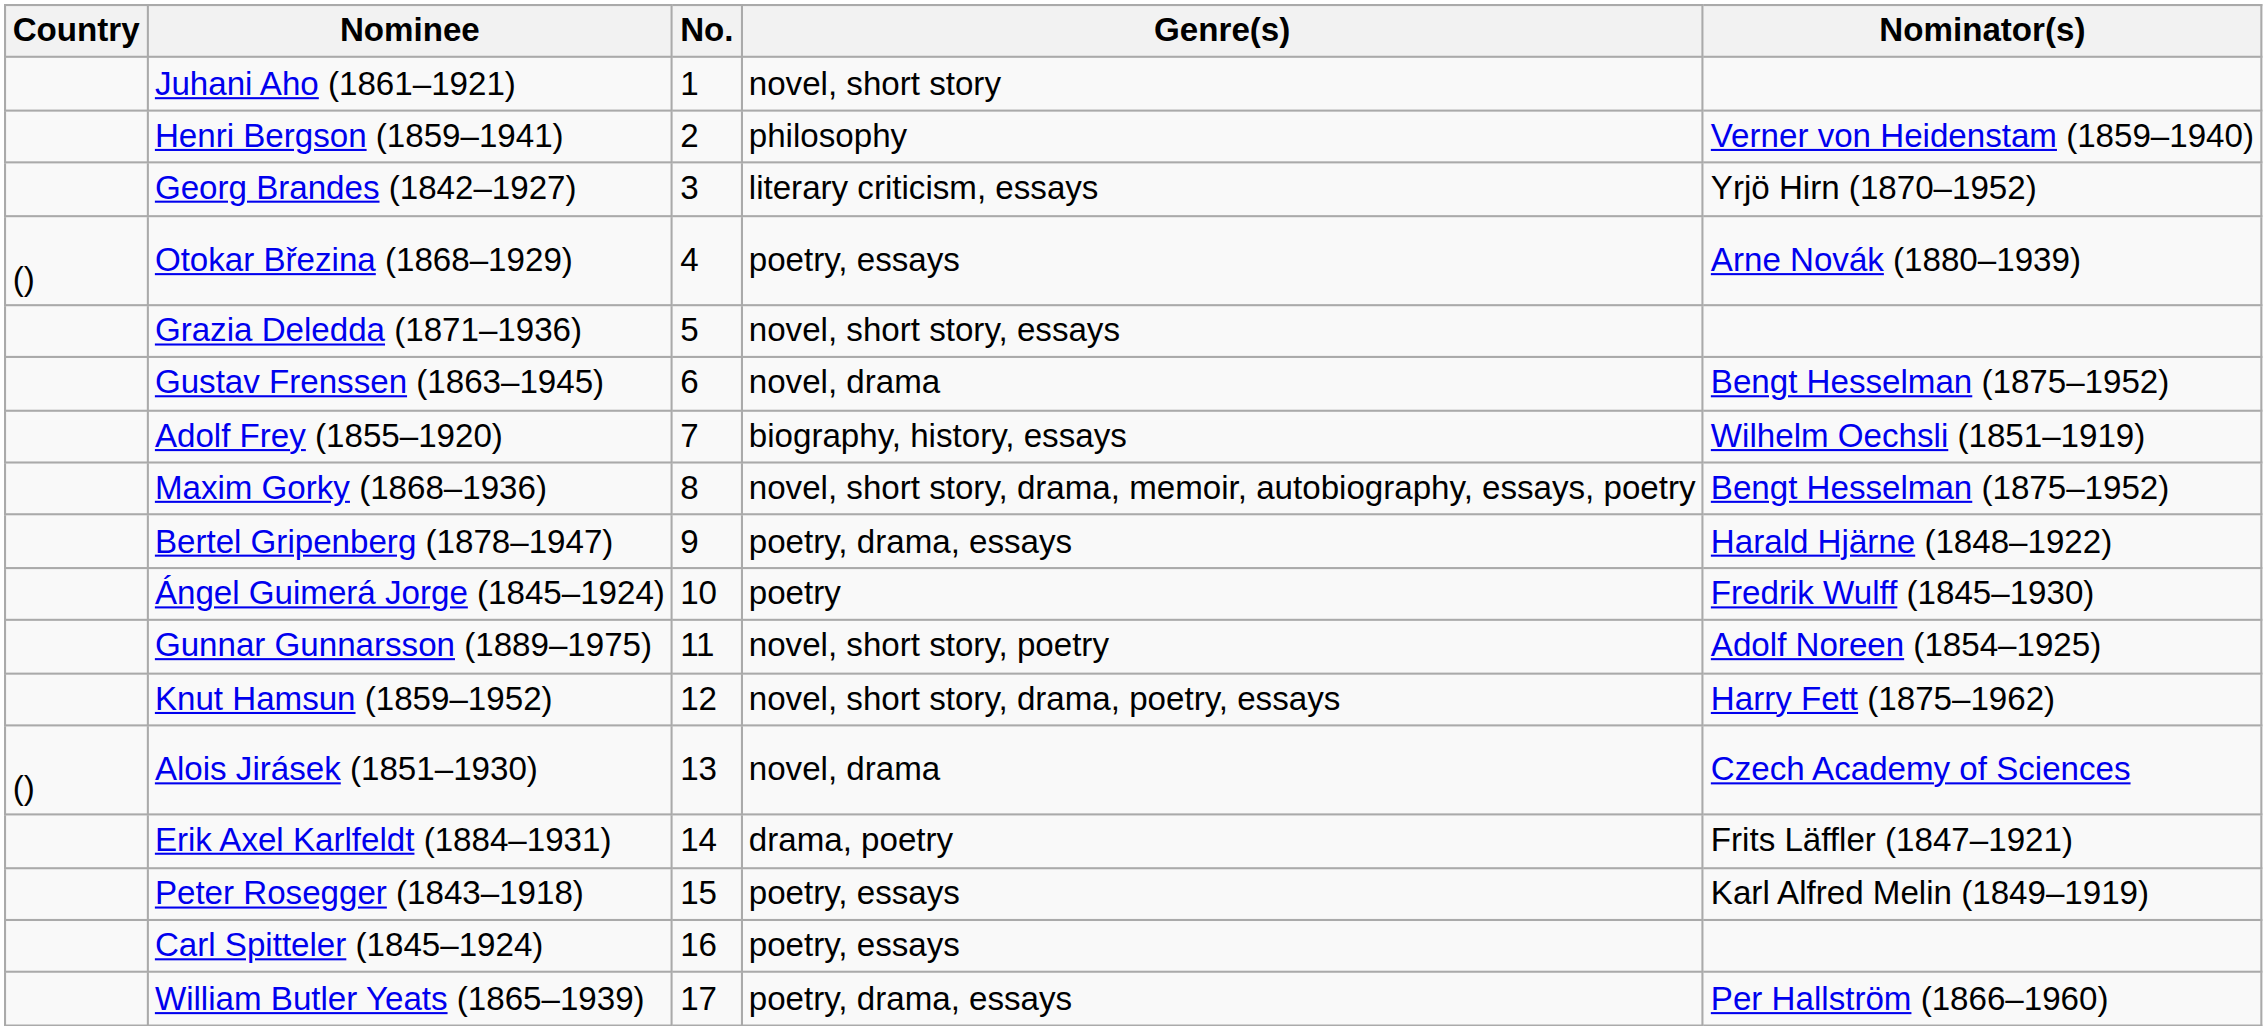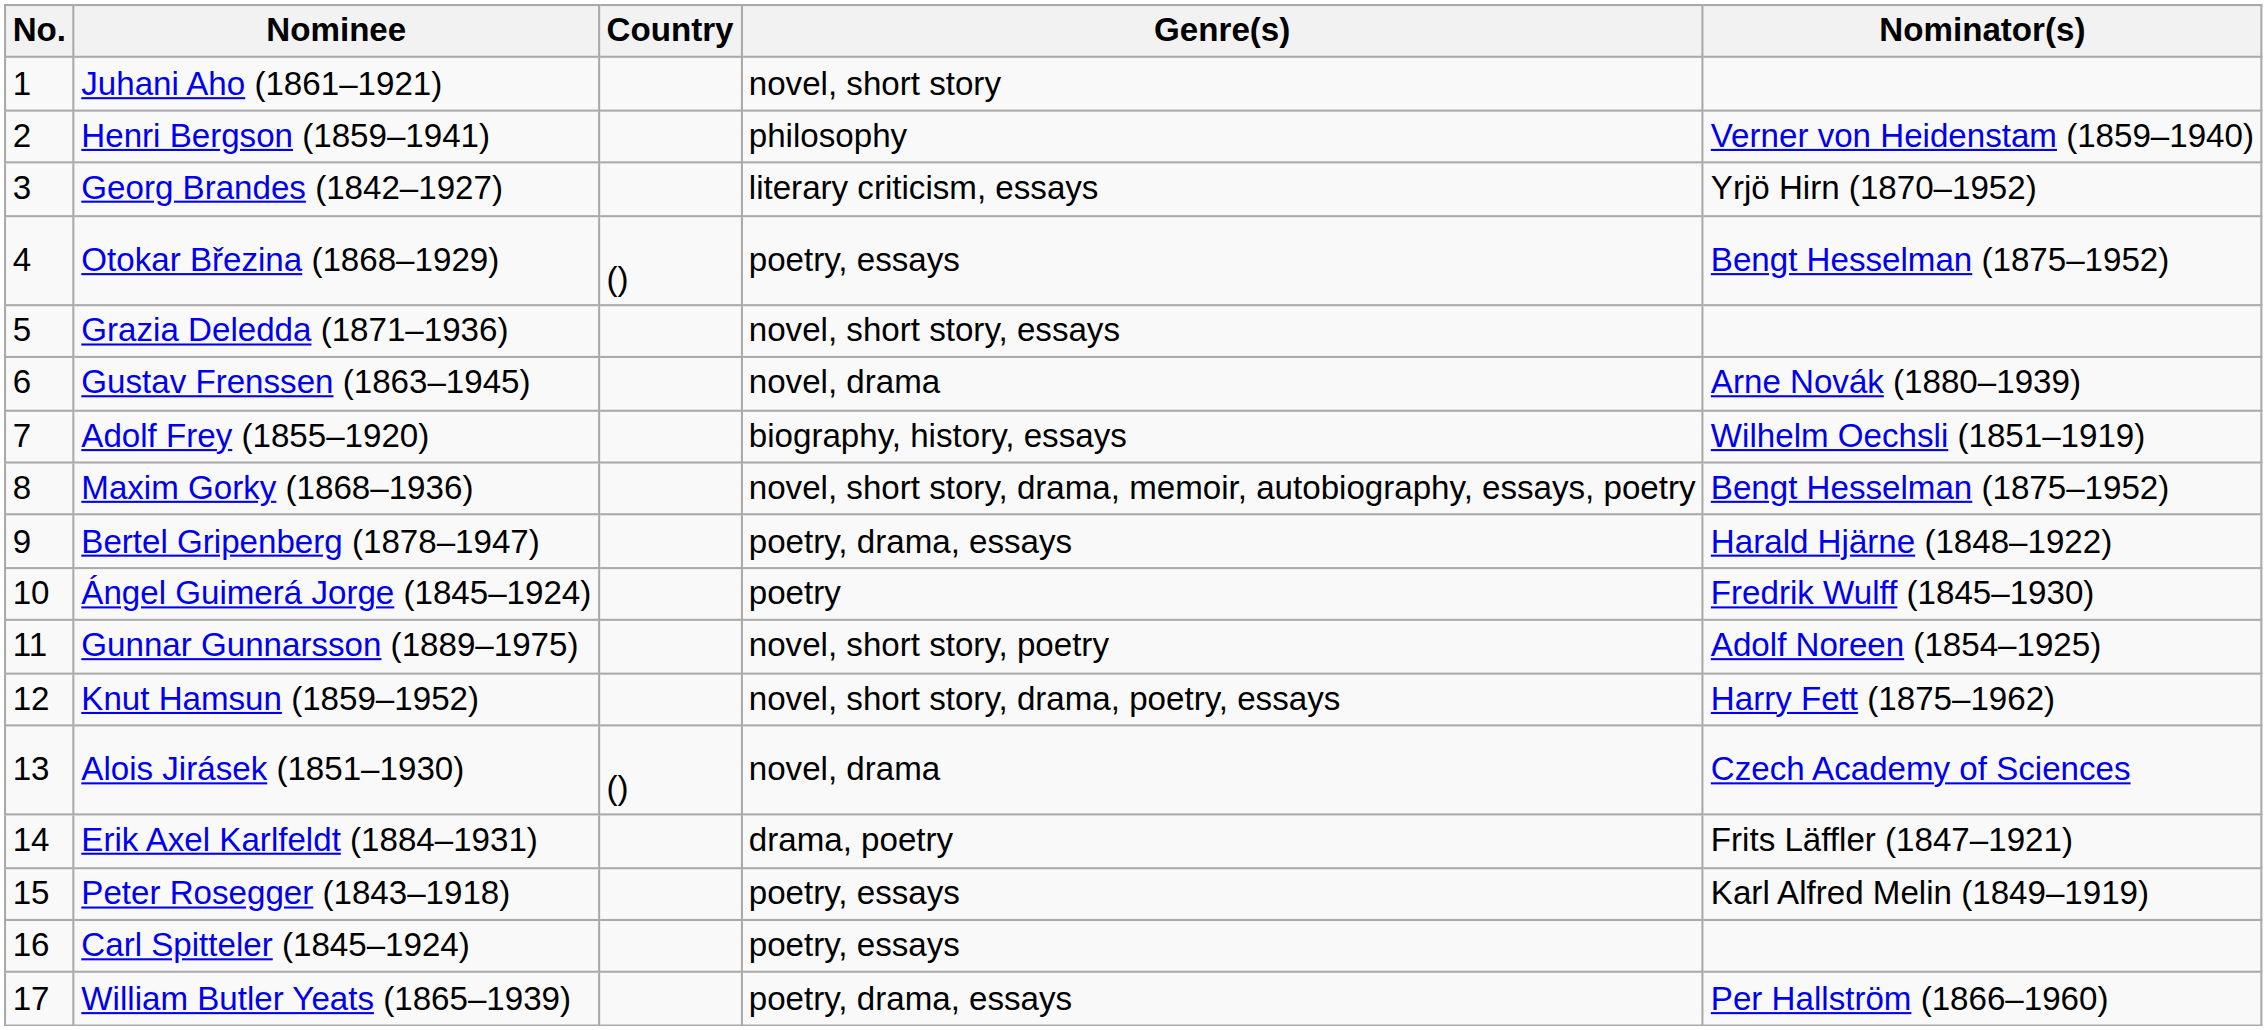columns swapped: No. <-> Country
Otokar Březina (1868–1929) | Nominator(s): Arne Novák (1880–1939) -> Bengt Hesselman (1875–1952)
Gustav Frenssen (1863–1945) | Nominator(s): Bengt Hesselman (1875–1952) -> Arne Novák (1880–1939)
